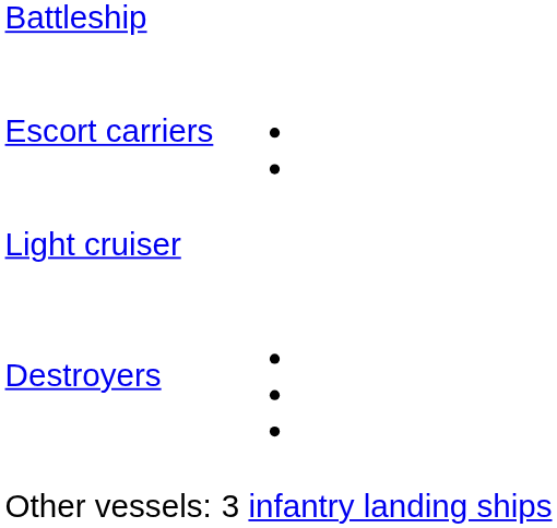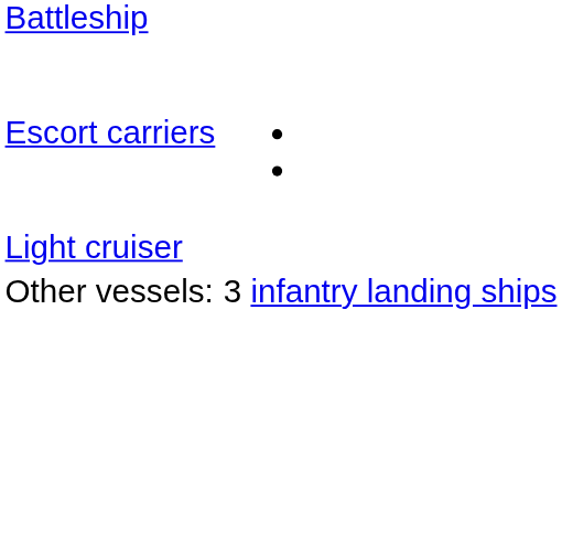- row: Destroyers
